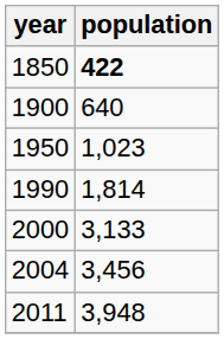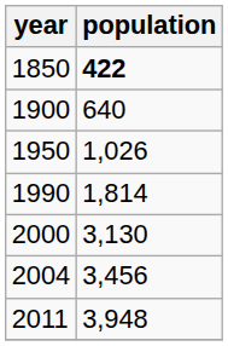1950 | population: 1,023 -> 1,026
2000 | population: 3,133 -> 3,130
